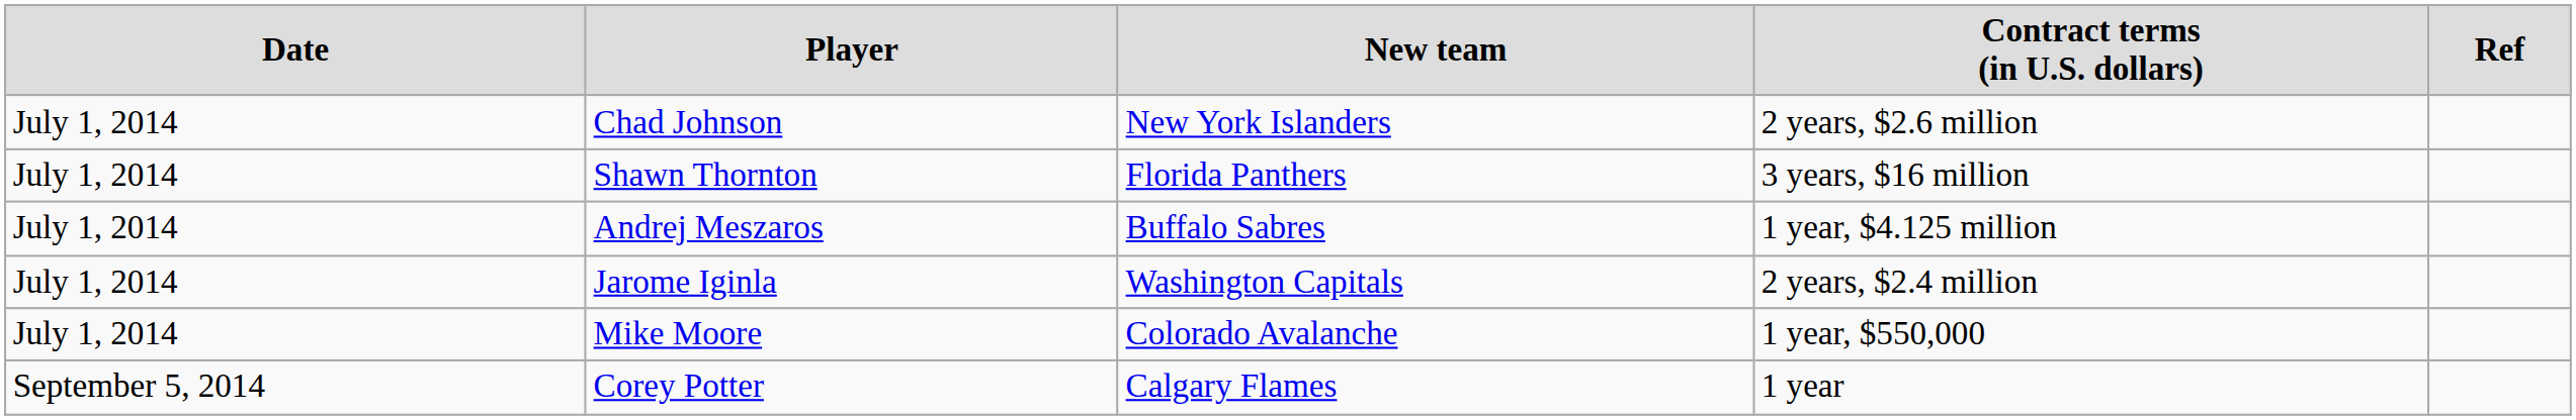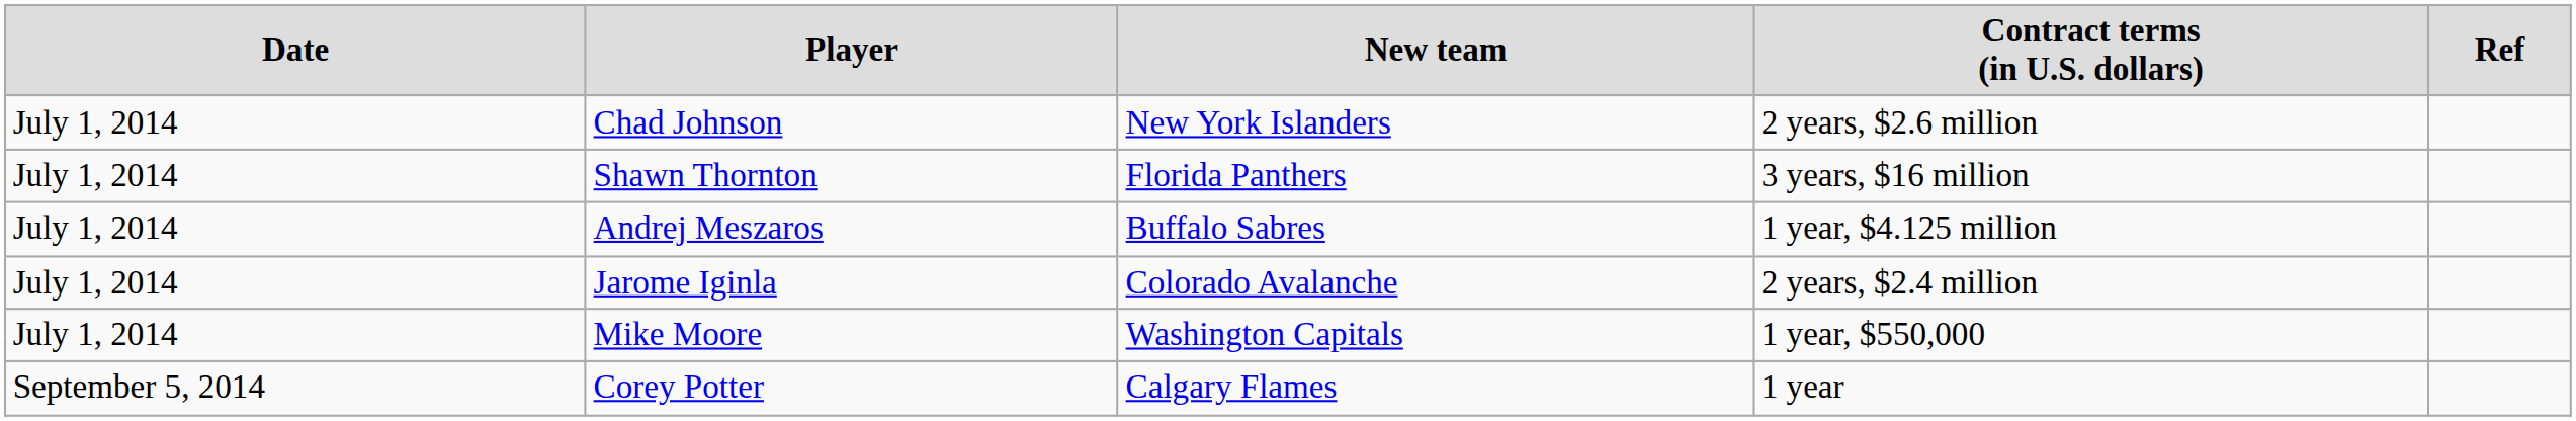Jarome Iginla | column 3: Washington Capitals -> Colorado Avalanche
Mike Moore | column 3: Colorado Avalanche -> Washington Capitals
